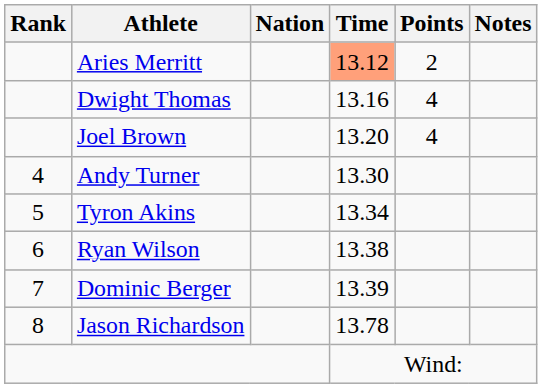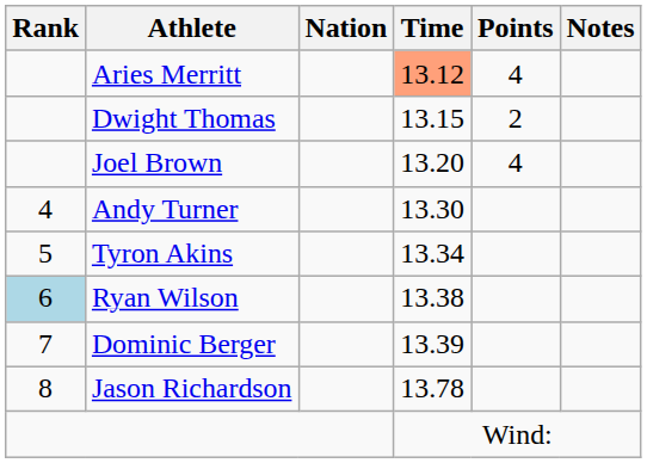Aries Merritt | Points: 2 -> 4
Dwight Thomas | Time: 13.16 -> 13.15
Dwight Thomas | Points: 4 -> 2
Ryan Wilson | Rank: no background -> lightblue background
